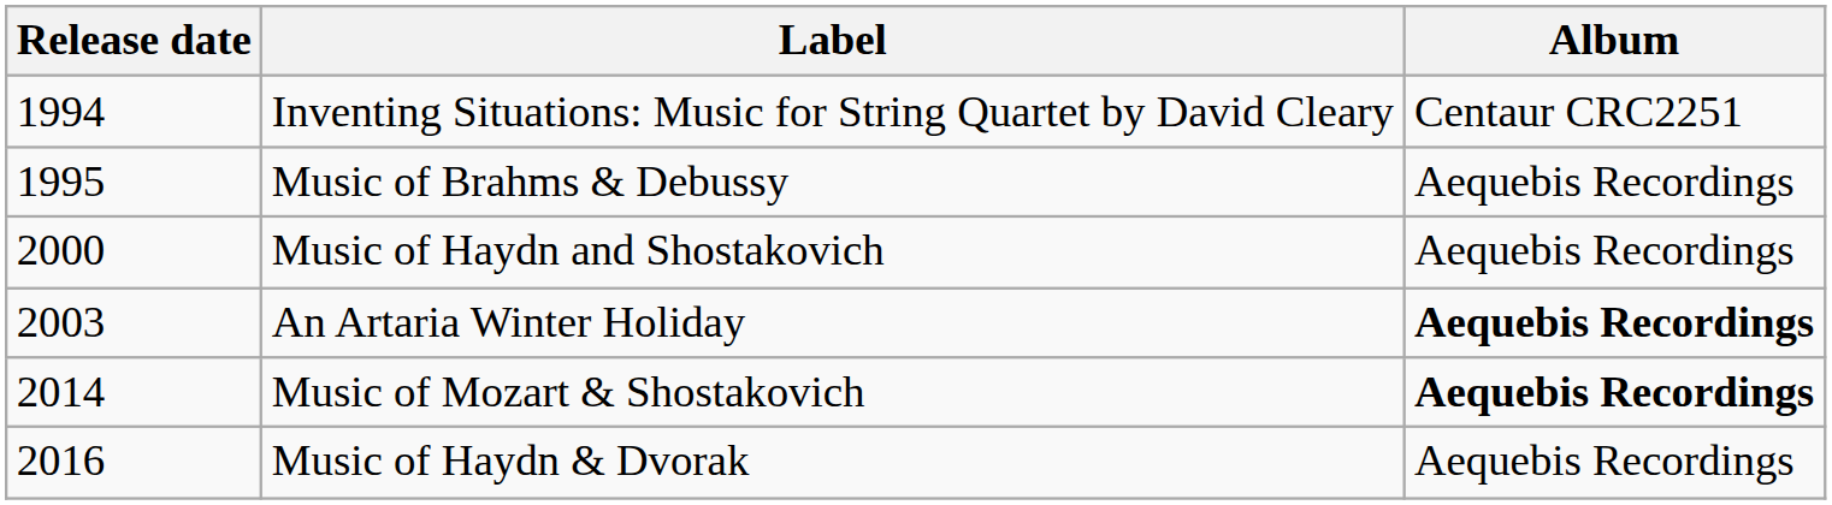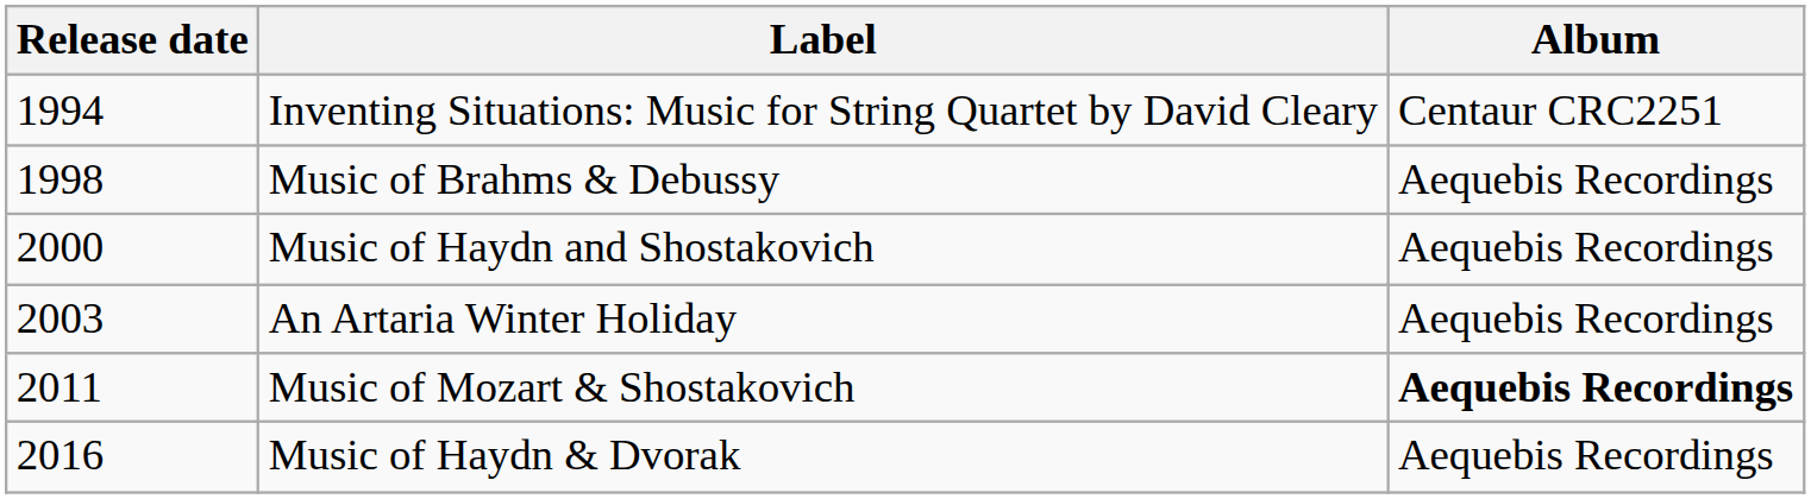Music of Brahms & Debussy | Release date: 1995 -> 1998
An Artaria Winter Holiday | Album: bold -> normal
Music of Mozart & Shostakovich | Release date: 2014 -> 2011
